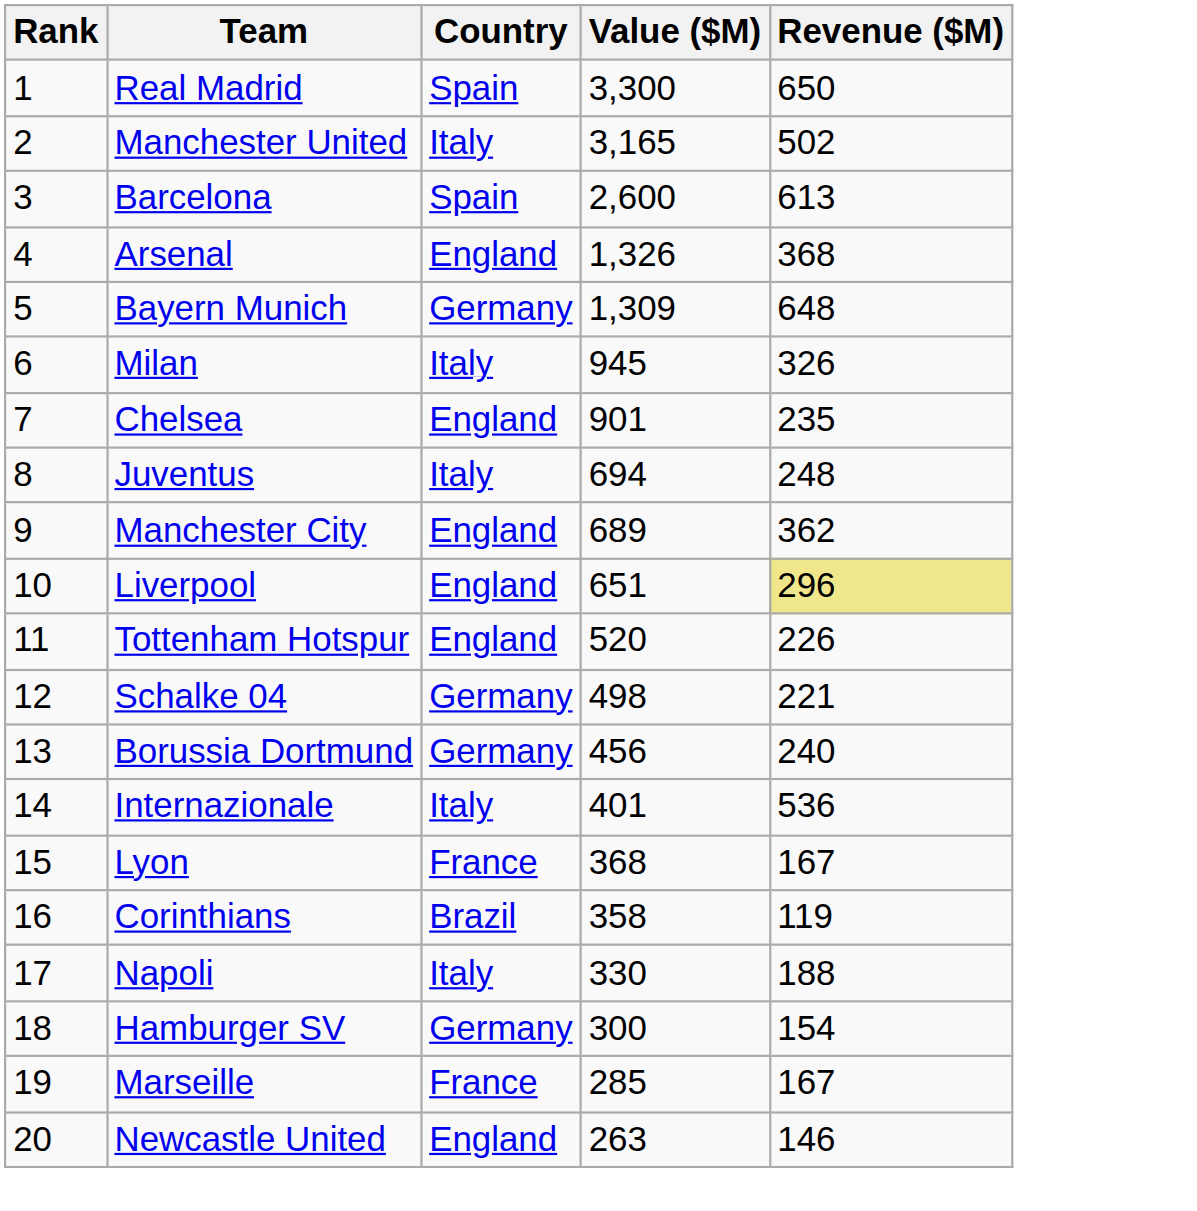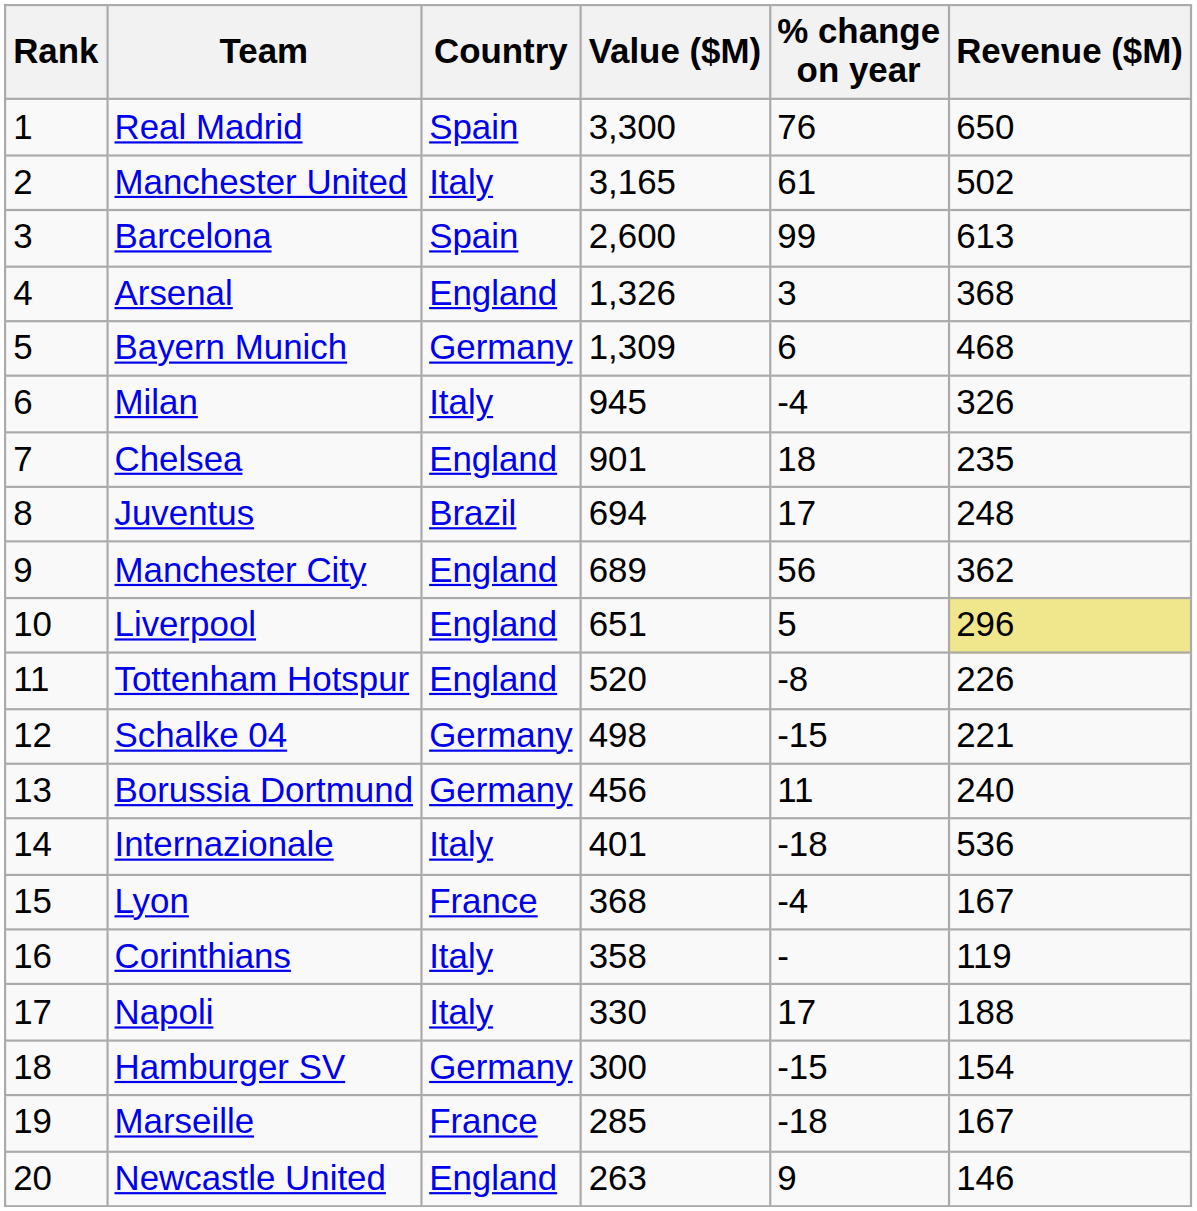+ column: % change on year | 76 | 61 | 99 | 3 | 6 | -4 | 18 | 17 | 56 | 5 | -8 | -15 | 11 | -18 | -4 | - | 17 | -15 | -18 | 9
Bayern Munich | Revenue ($M): 648 -> 468
Juventus | Country: Italy -> Brazil
Corinthians | Country: Brazil -> Italy
